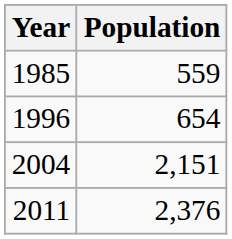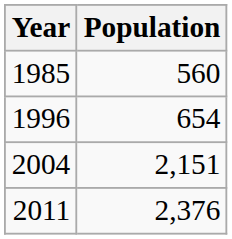1985 | Population: 559 -> 560
